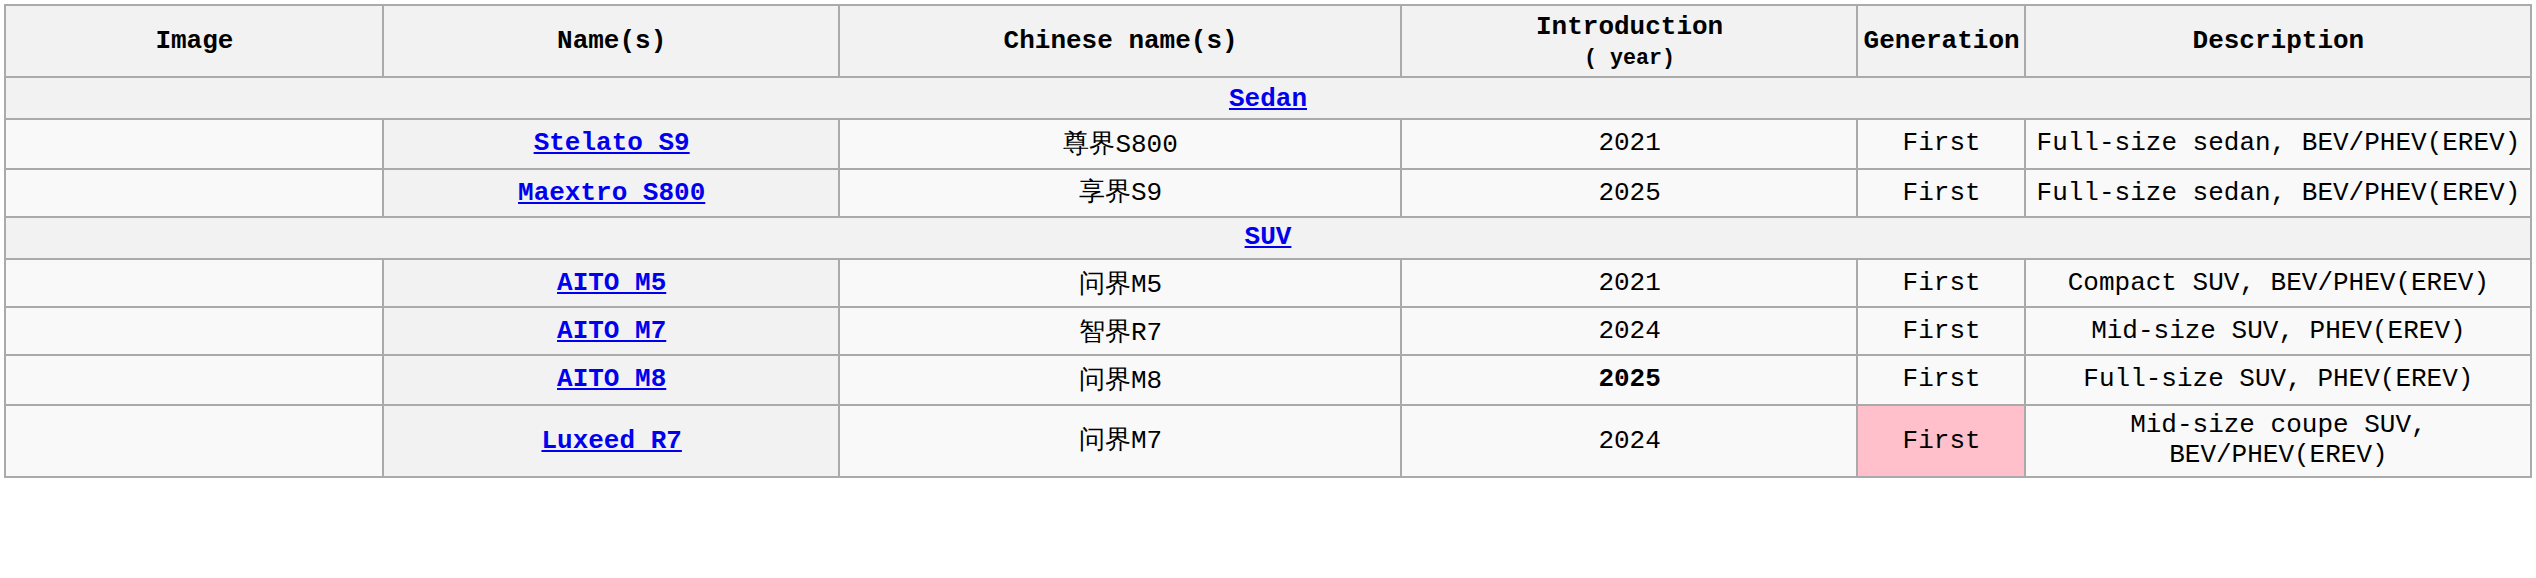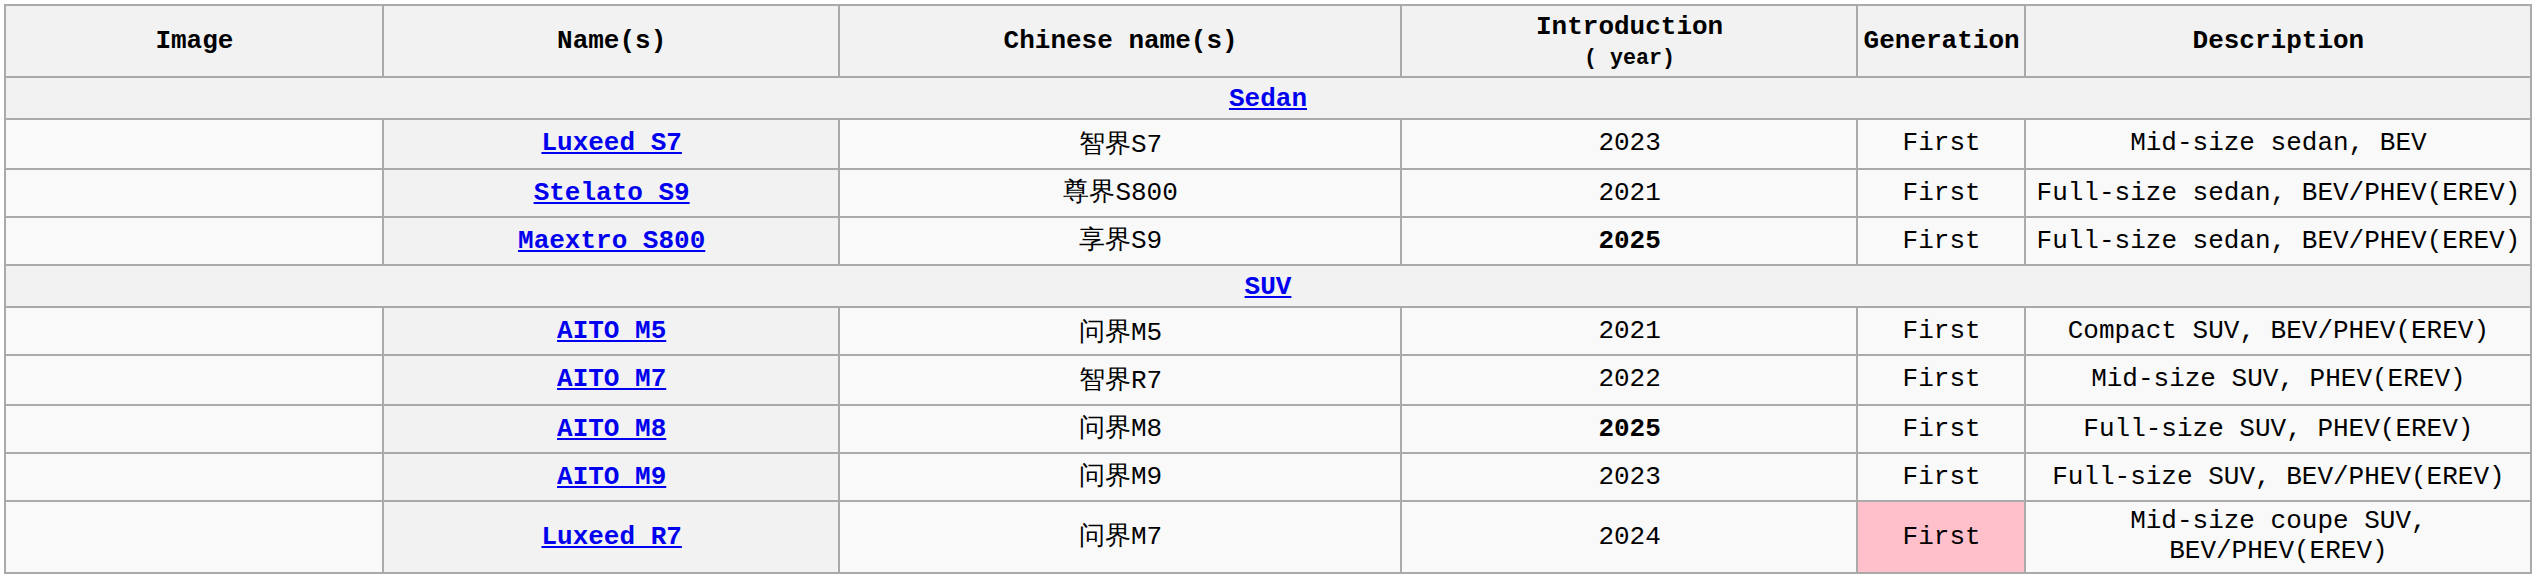+ row: Luxeed S7 | 智界S7 | 2023 | First | Mid-size sedan, BEV
Maextro S800 | Introduction ( year): normal -> bold
AITO M7 | Introduction ( year): 2024 -> 2022
+ row: AITO M9 | 问界M9 | 2023 | First | Full-size SUV, BEV/PHEV(EREV)
